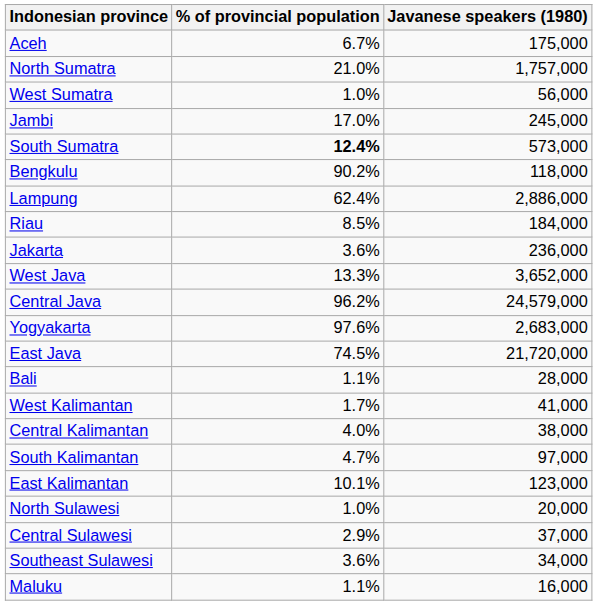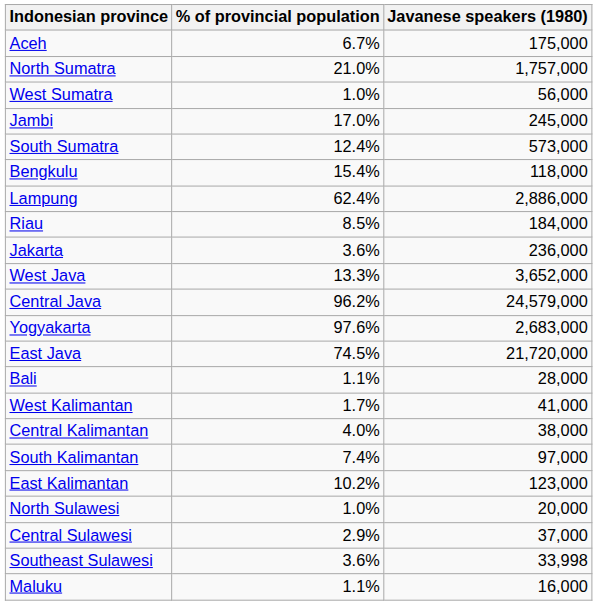South Sumatra | % of provincial population: bold -> normal
Bengkulu | % of provincial population: 90.2% -> 15.4%
South Kalimantan | % of provincial population: 4.7% -> 7.4%
East Kalimantan | % of provincial population: 10.1% -> 10.2%
Southeast Sulawesi | Javanese speakers (1980): 34,000 -> 33,998
